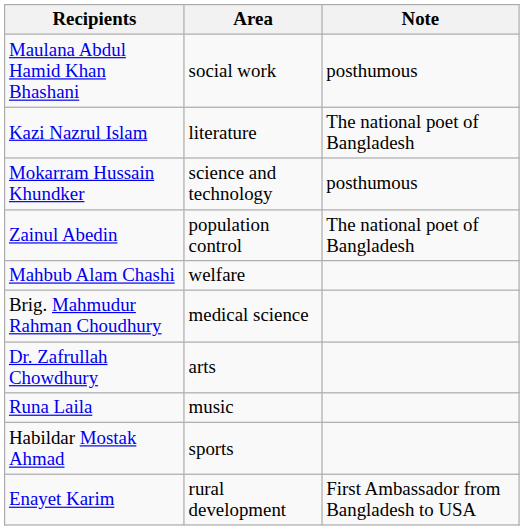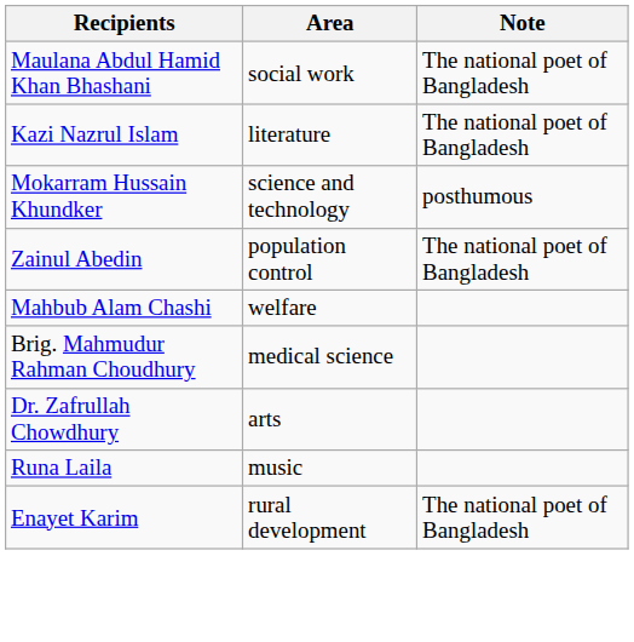Maulana Abdul Hamid Khan Bhashani | Note: posthumous -> The national poet of Bangladesh
- row: Habildar Mostak Ahmad | sports
Enayet Karim | Note: First Ambassador from Bangladesh to USA -> The national poet of Bangladesh
